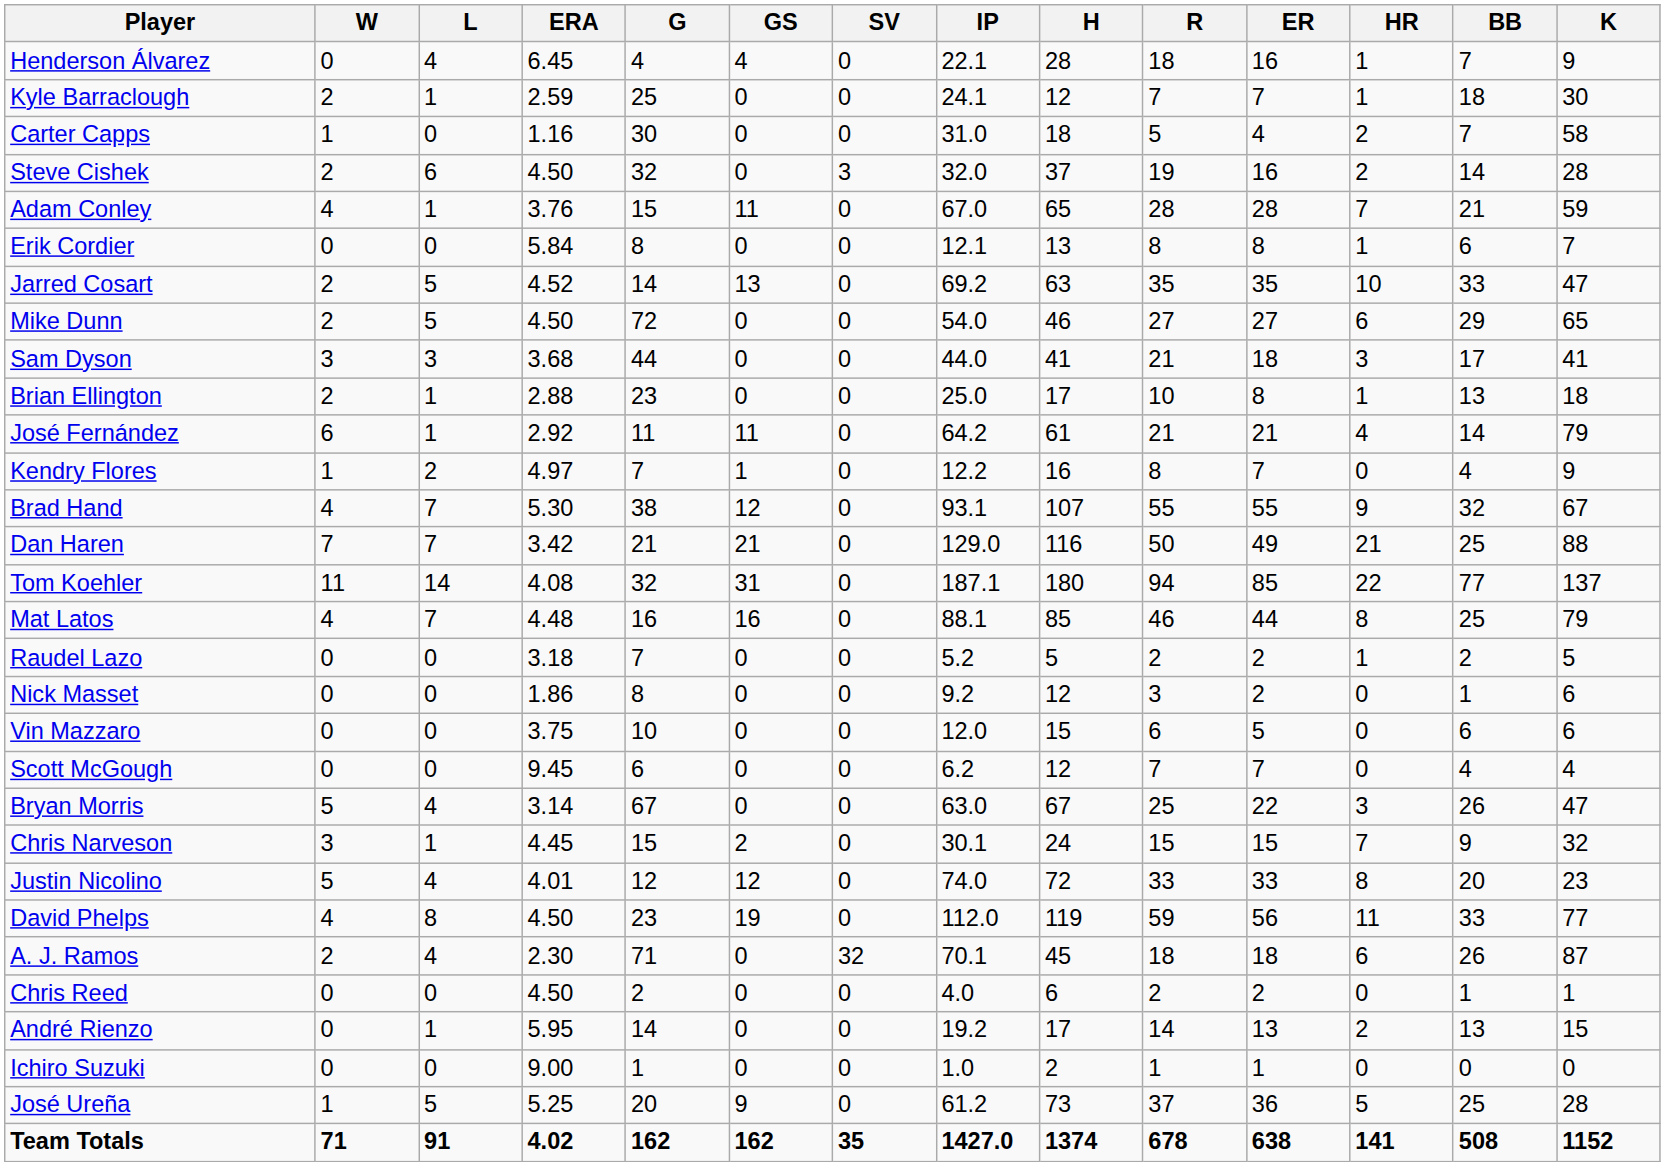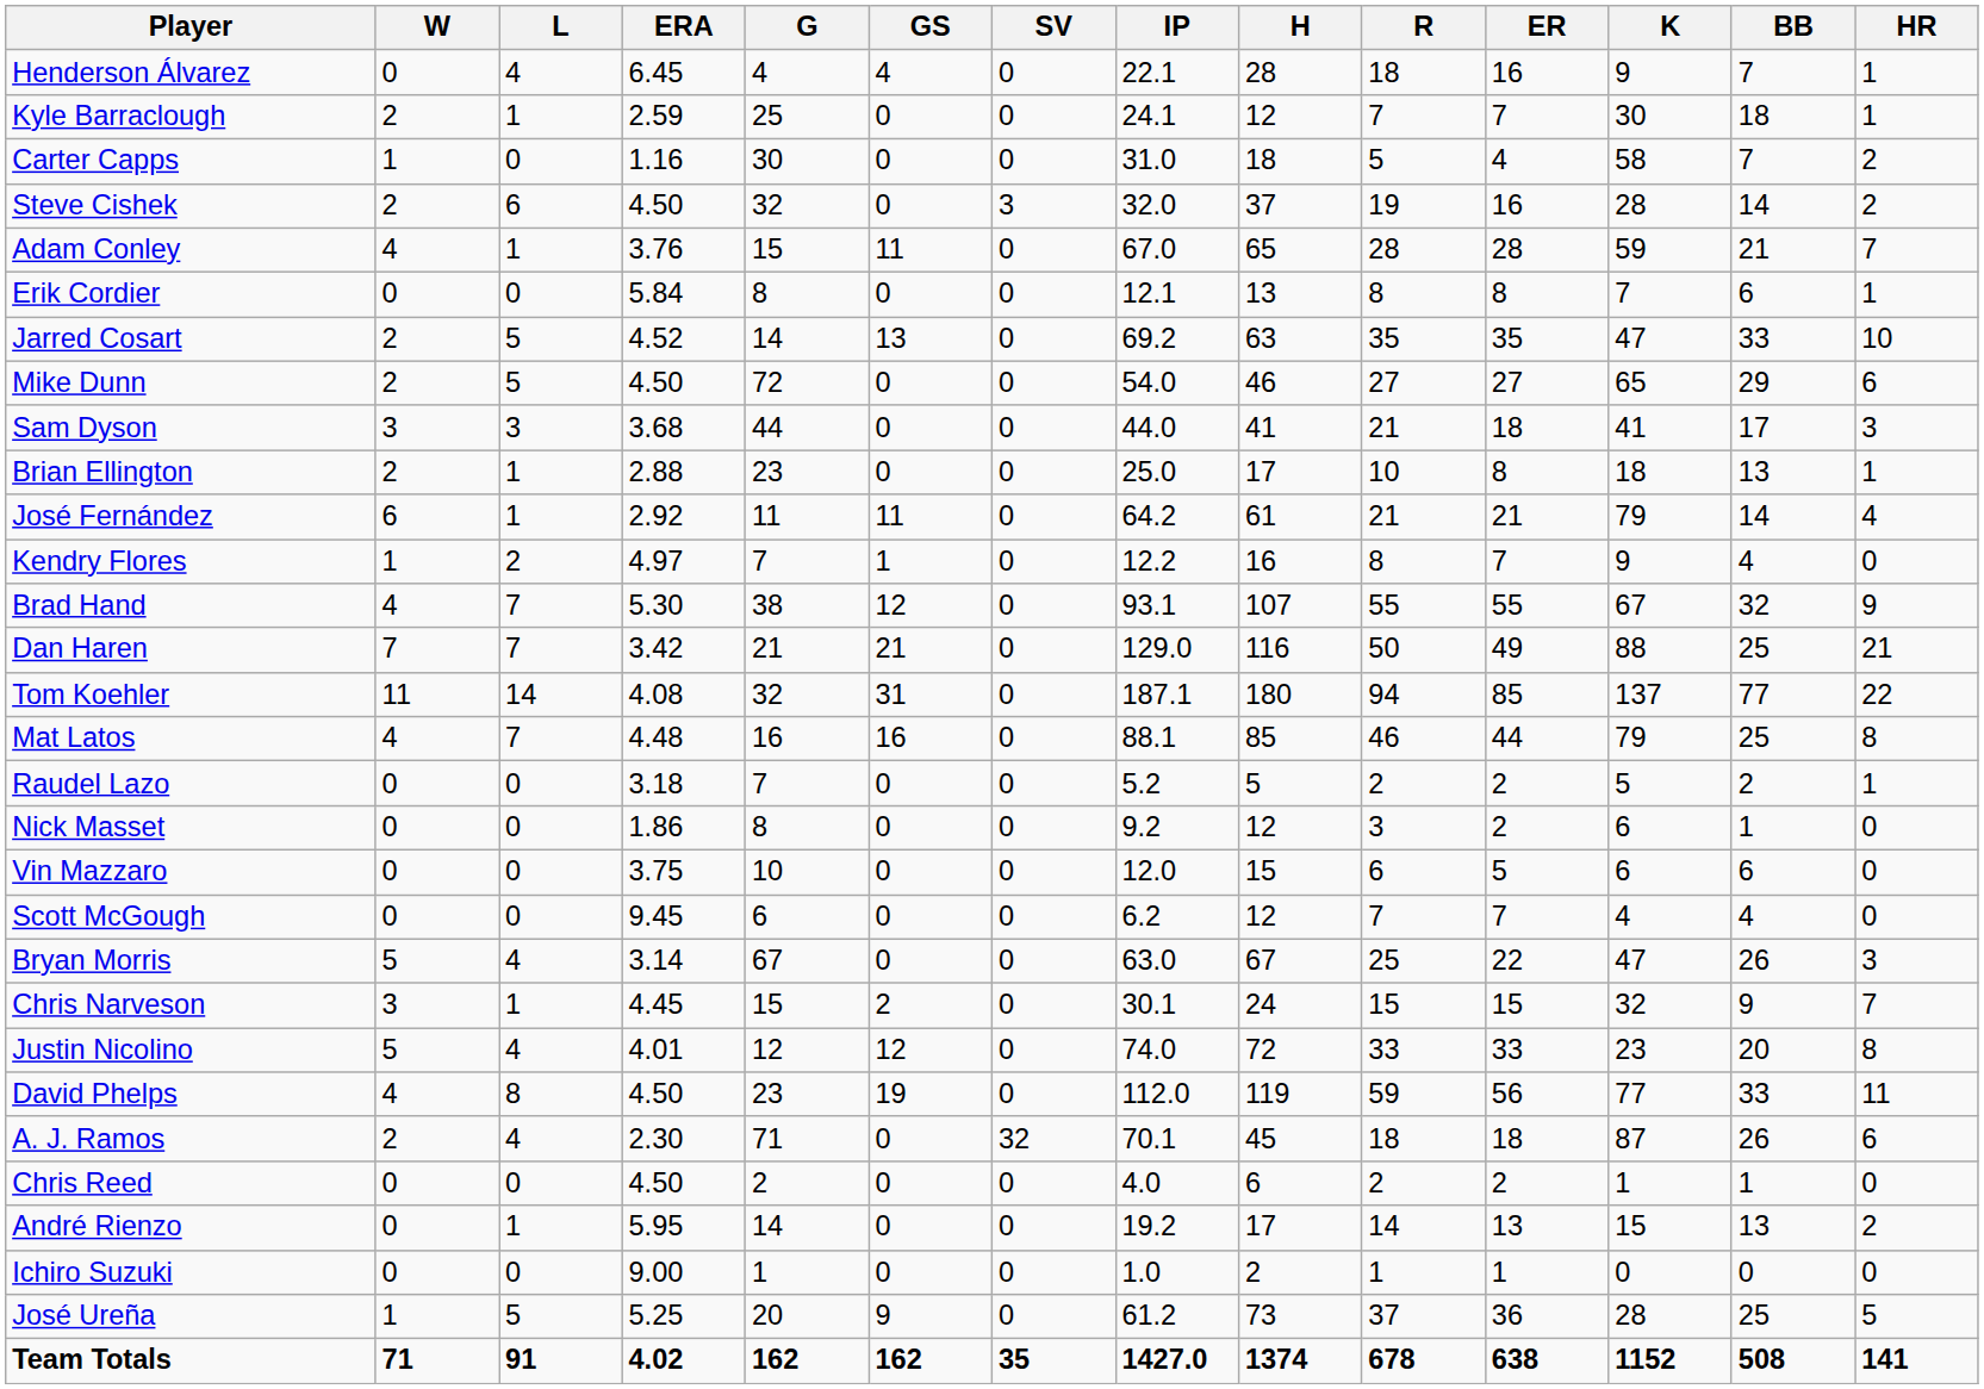columns swapped: HR <-> K
